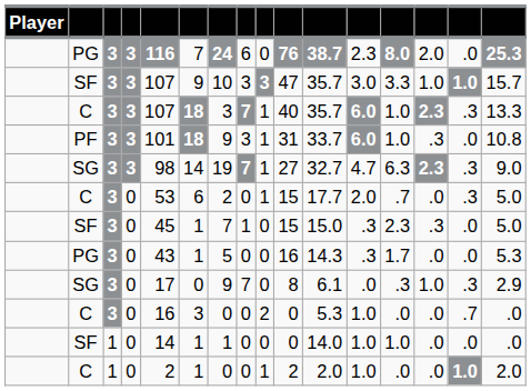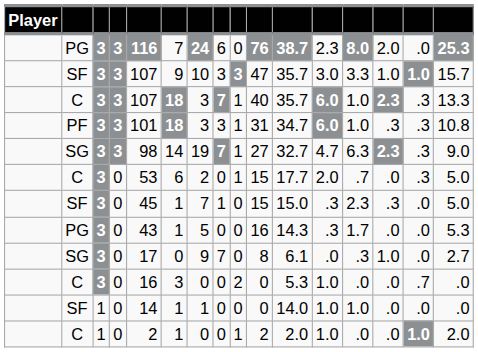PF | column 7: 9 -> 3
PF | column 11: 33.7 -> 34.7
PF | column 15: .0 -> .3
SG / 0 | column 15: .3 -> .0
SG / 0 | column 16: 2.9 -> 2.7
